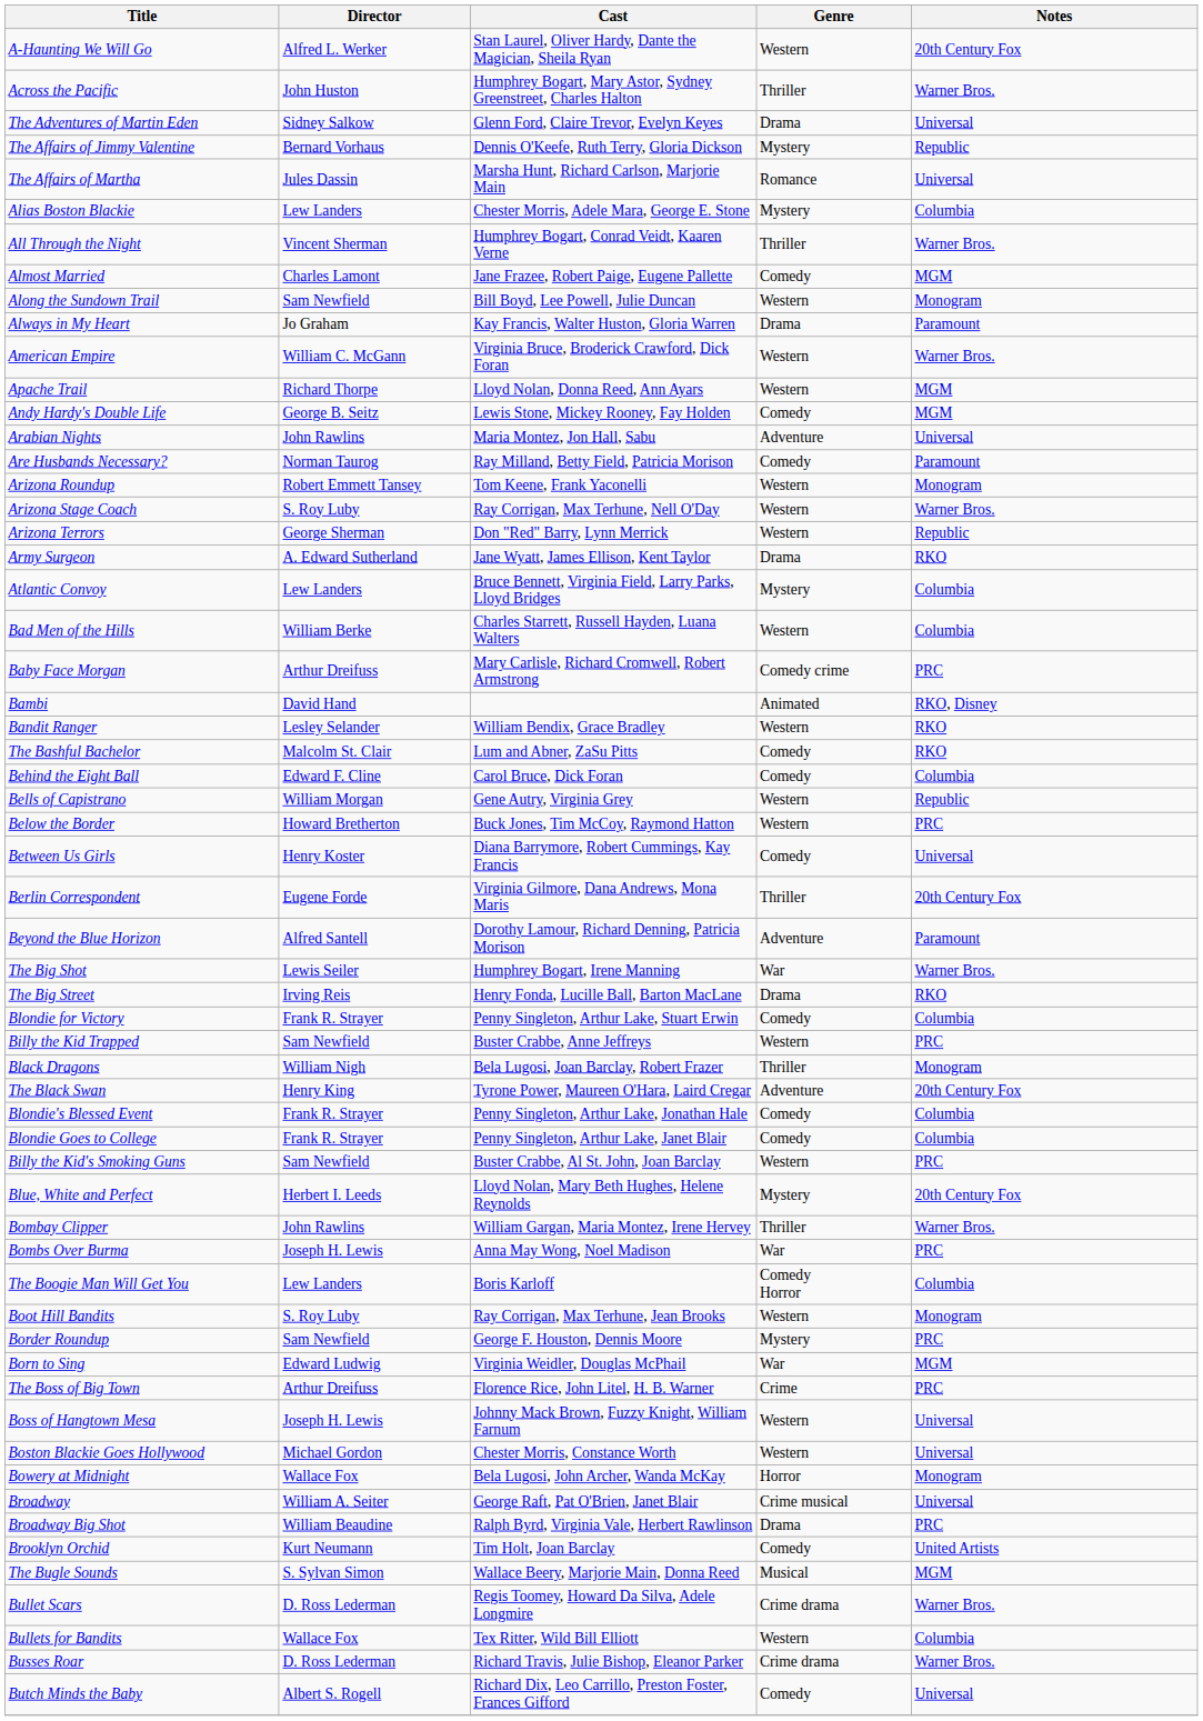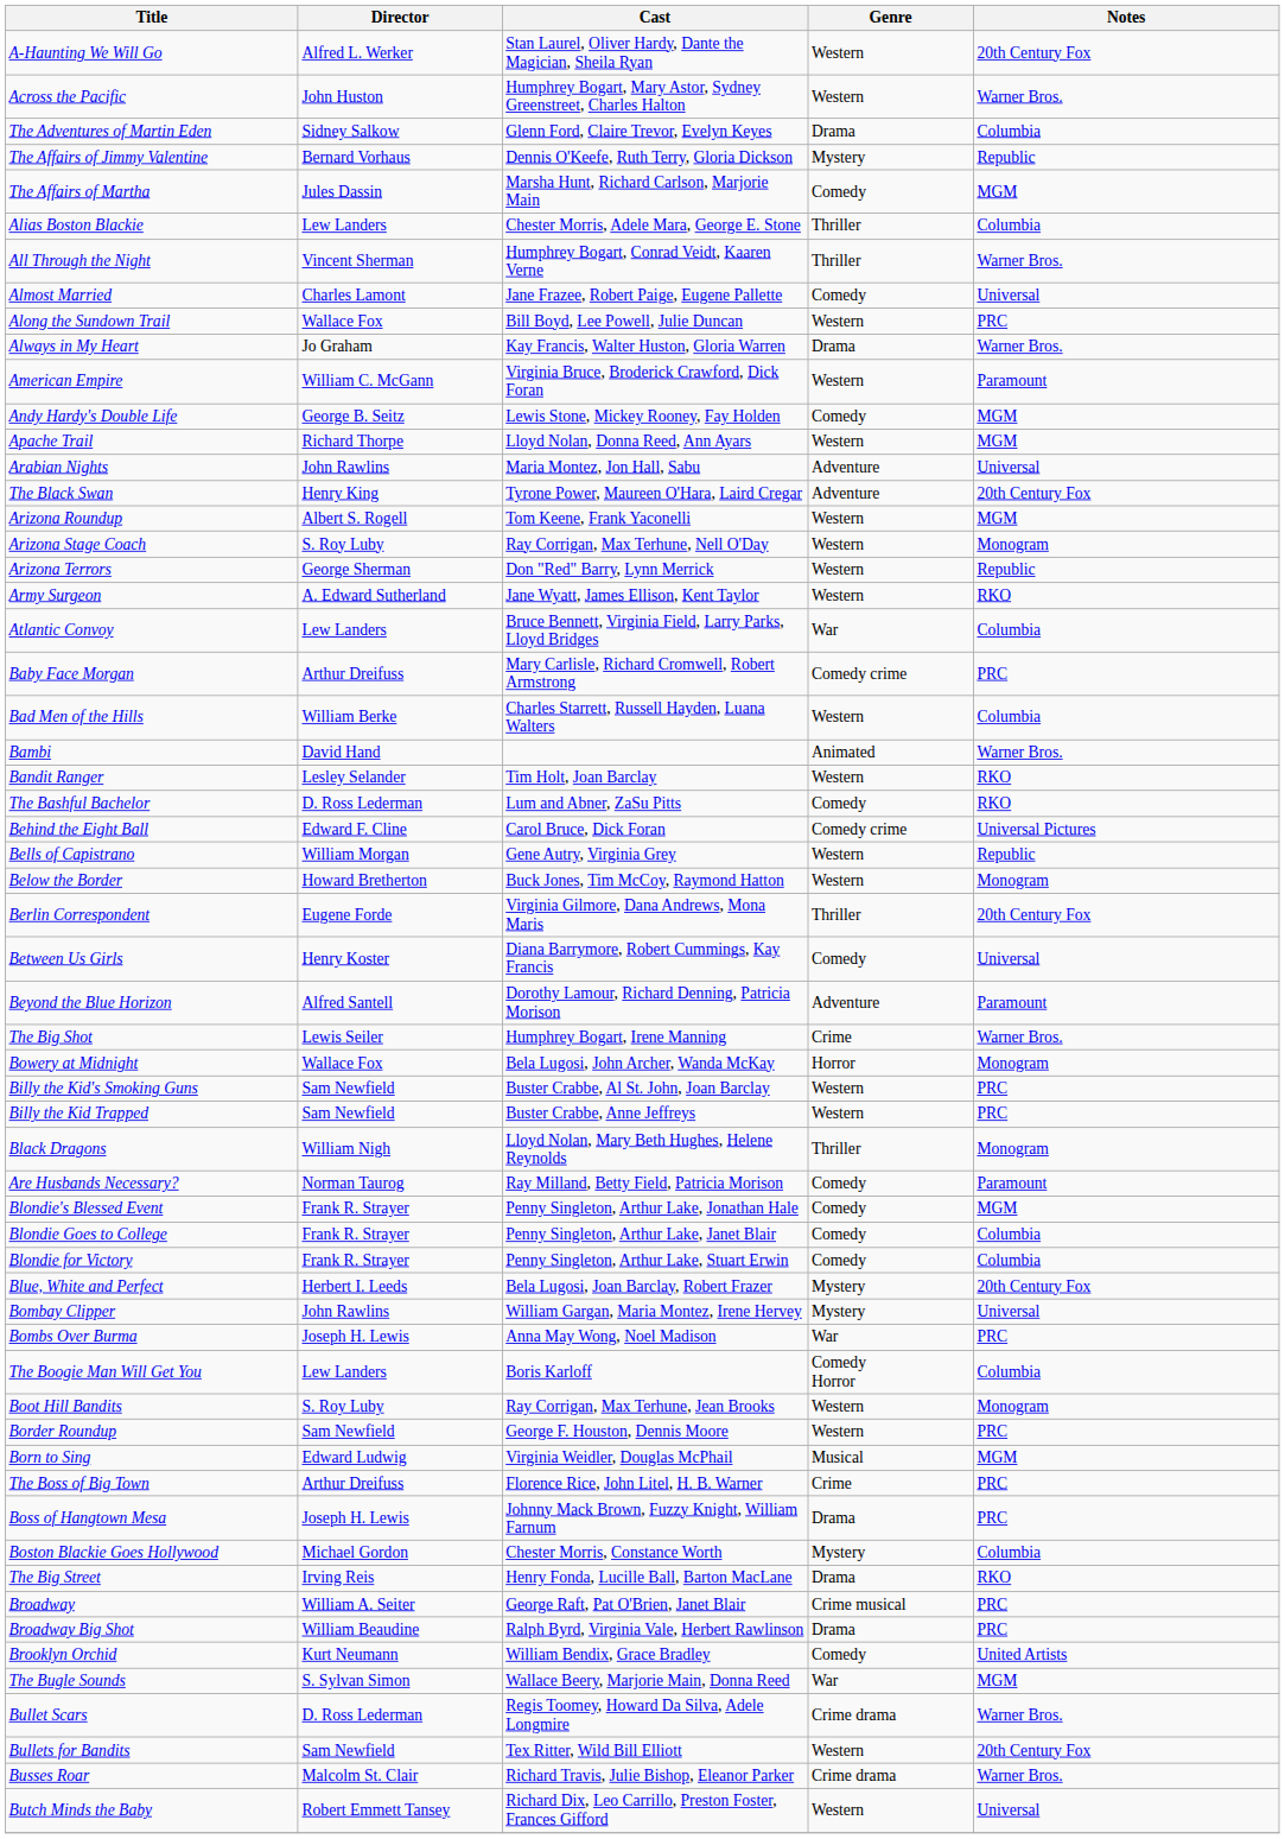Across the Pacific | Genre: Thriller -> Western
The Adventures of Martin Eden | Notes: Universal -> Columbia
The Affairs of Martha | Genre: Romance -> Comedy
The Affairs of Martha | Notes: Universal -> MGM
Alias Boston Blackie | Genre: Mystery -> Thriller
Almost Married | Notes: MGM -> Universal
Along the Sundown Trail | Director: Sam Newfield -> Wallace Fox
Along the Sundown Trail | Notes: Monogram -> PRC
Always in My Heart | Notes: Paramount -> Warner Bros.
American Empire | Notes: Warner Bros. -> Paramount
rows swapped: Andy Hardy's Double Life <-> Apache Trail
rows swapped: Are Husbands Necessary? <-> The Black Swan
Arizona Roundup | Director: Robert Emmett Tansey -> Albert S. Rogell
Arizona Roundup | Notes: Monogram -> MGM
Arizona Stage Coach | Notes: Warner Bros. -> Monogram
Army Surgeon | Genre: Drama -> Western
Atlantic Convoy | Genre: Mystery -> War
rows swapped: Baby Face Morgan <-> Bad Men of the Hills
Bambi | Notes: RKO, Disney -> Warner Bros.
Bandit Ranger | Cast: William Bendix, Grace Bradley -> Tim Holt, Joan Barclay
The Bashful Bachelor | Director: Malcolm St. Clair -> D. Ross Lederman
Behind the Eight Ball | Genre: Comedy -> Comedy crime
Behind the Eight Ball | Notes: Columbia -> Universal Pictures
Below the Border | Notes: PRC -> Monogram
rows swapped: Berlin Correspondent <-> Between Us Girls
The Big Shot | Genre: War -> Crime
rows swapped: The Big Street <-> Bowery at Midnight
rows swapped: Billy the Kid's Smoking Guns <-> Blondie for Victory
Black Dragons | Cast: Bela Lugosi, Joan Barclay, Robert Frazer -> Lloyd Nolan, Mary Beth Hughes, Helene Reynolds
Blondie's Blessed Event | Notes: Columbia -> MGM
Blue, White and Perfect | Cast: Lloyd Nolan, Mary Beth Hughes, Helene Reynolds -> Bela Lugosi, Joan Barclay, Robert Frazer
Bombay Clipper | Genre: Thriller -> Mystery
Bombay Clipper | Notes: Warner Bros. -> Universal
Border Roundup | Genre: Mystery -> Western
Born to Sing | Genre: War -> Musical
Boss of Hangtown Mesa | Genre: Western -> Drama
Boss of Hangtown Mesa | Notes: Universal -> PRC
Boston Blackie Goes Hollywood | Genre: Western -> Mystery
Boston Blackie Goes Hollywood | Notes: Universal -> Columbia
Broadway | Notes: Universal -> PRC
Brooklyn Orchid | Cast: Tim Holt, Joan Barclay -> William Bendix, Grace Bradley
The Bugle Sounds | Genre: Musical -> War
Bullets for Bandits | Director: Wallace Fox -> Sam Newfield
Bullets for Bandits | Notes: Columbia -> 20th Century Fox
Busses Roar | Director: D. Ross Lederman -> Malcolm St. Clair
Butch Minds the Baby | Director: Albert S. Rogell -> Robert Emmett Tansey
Butch Minds the Baby | Genre: Comedy -> Western
